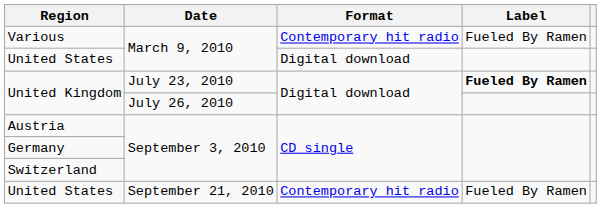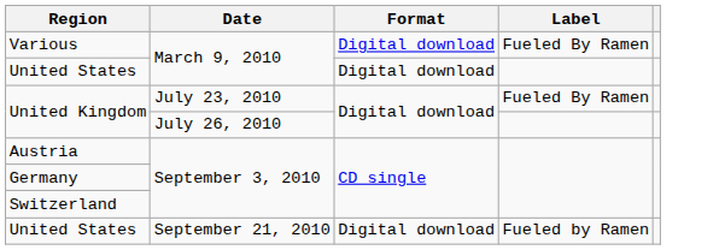Various | Format: Contemporary hit radio -> Digital download
United Kingdom / July 23, 2010 | Label: bold -> normal
United States / September 21, 2010 | Format: Contemporary hit radio -> Digital download
United States / September 21, 2010 | Label: Fueled By Ramen -> Fueled by Ramen
